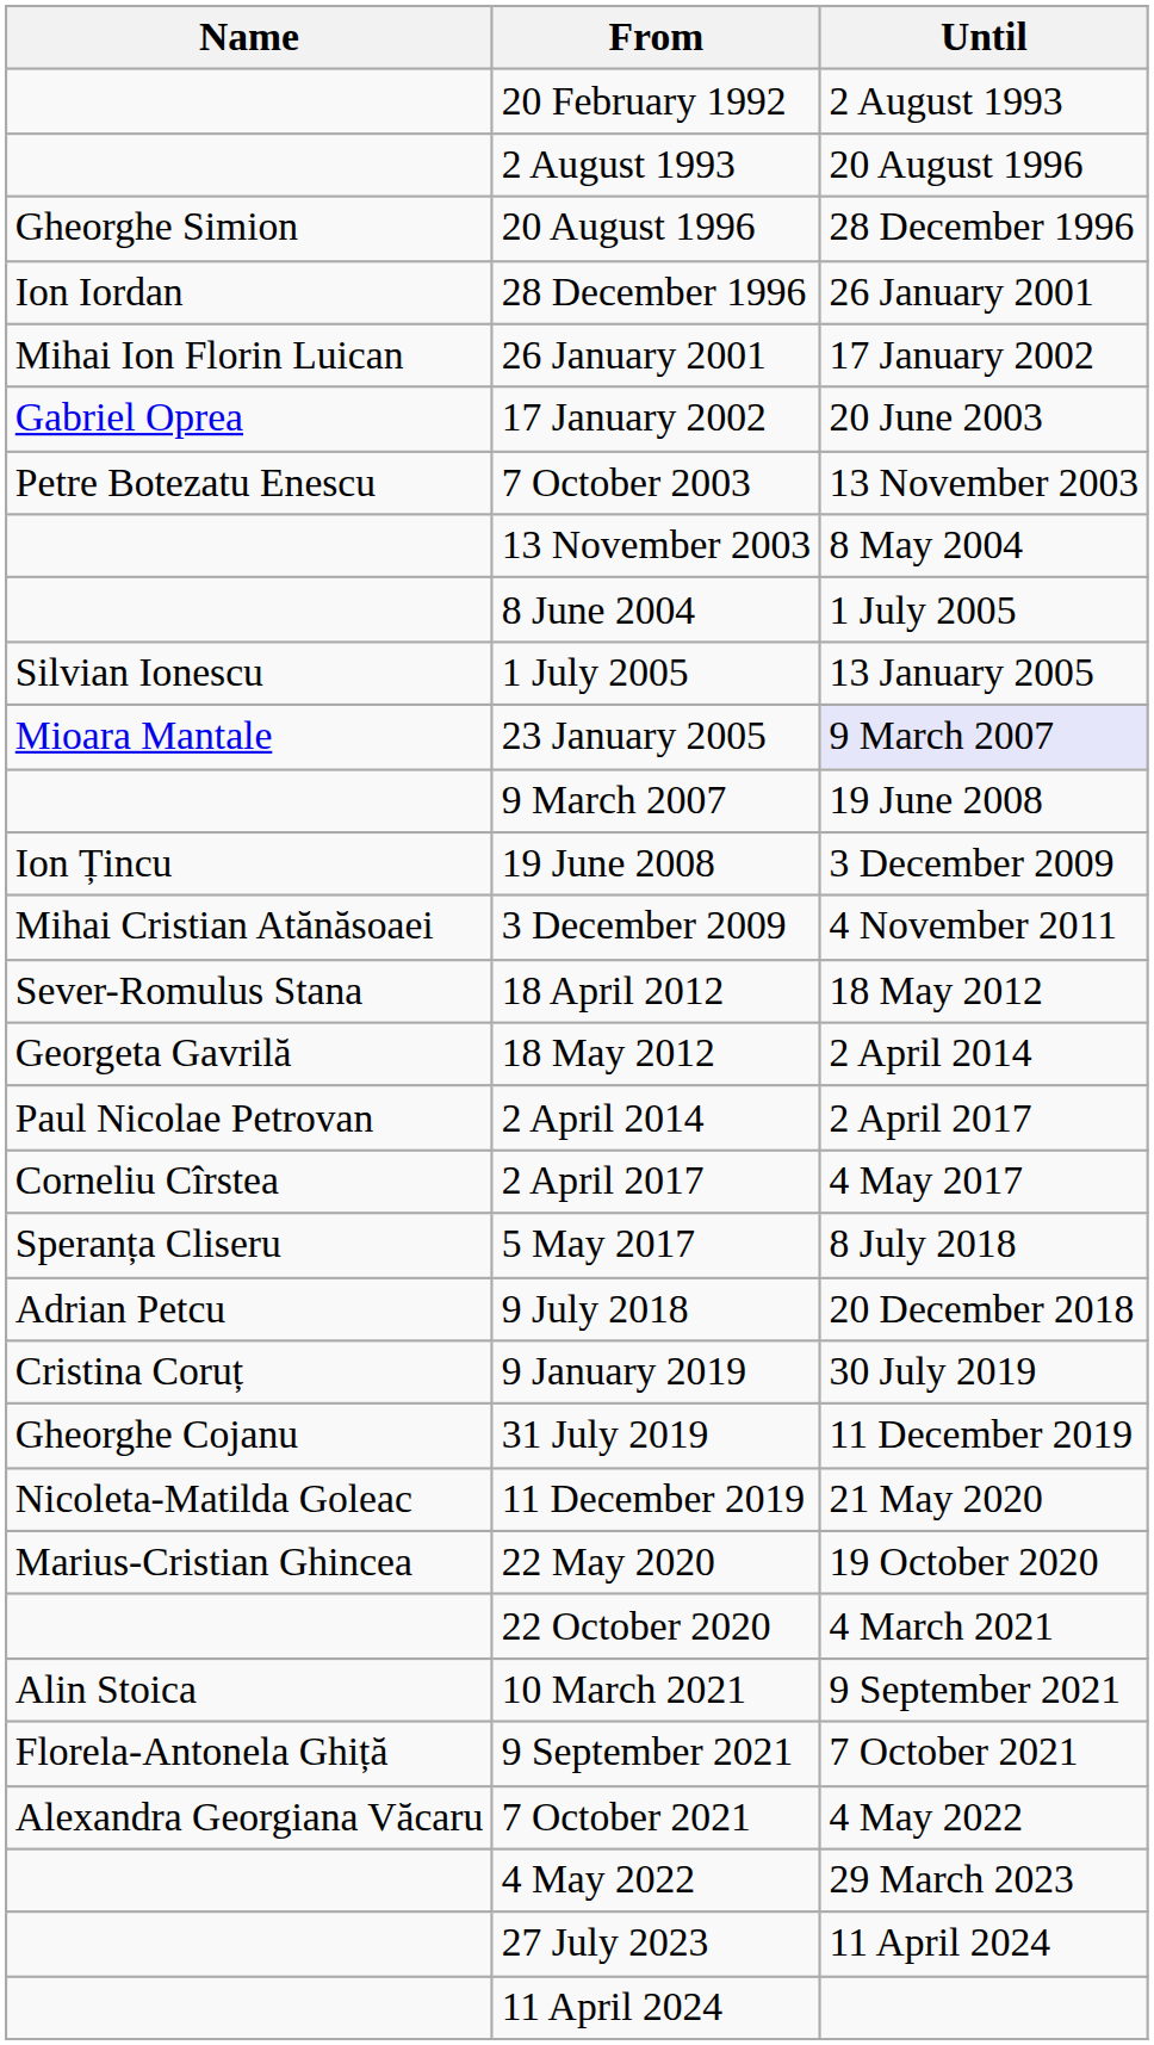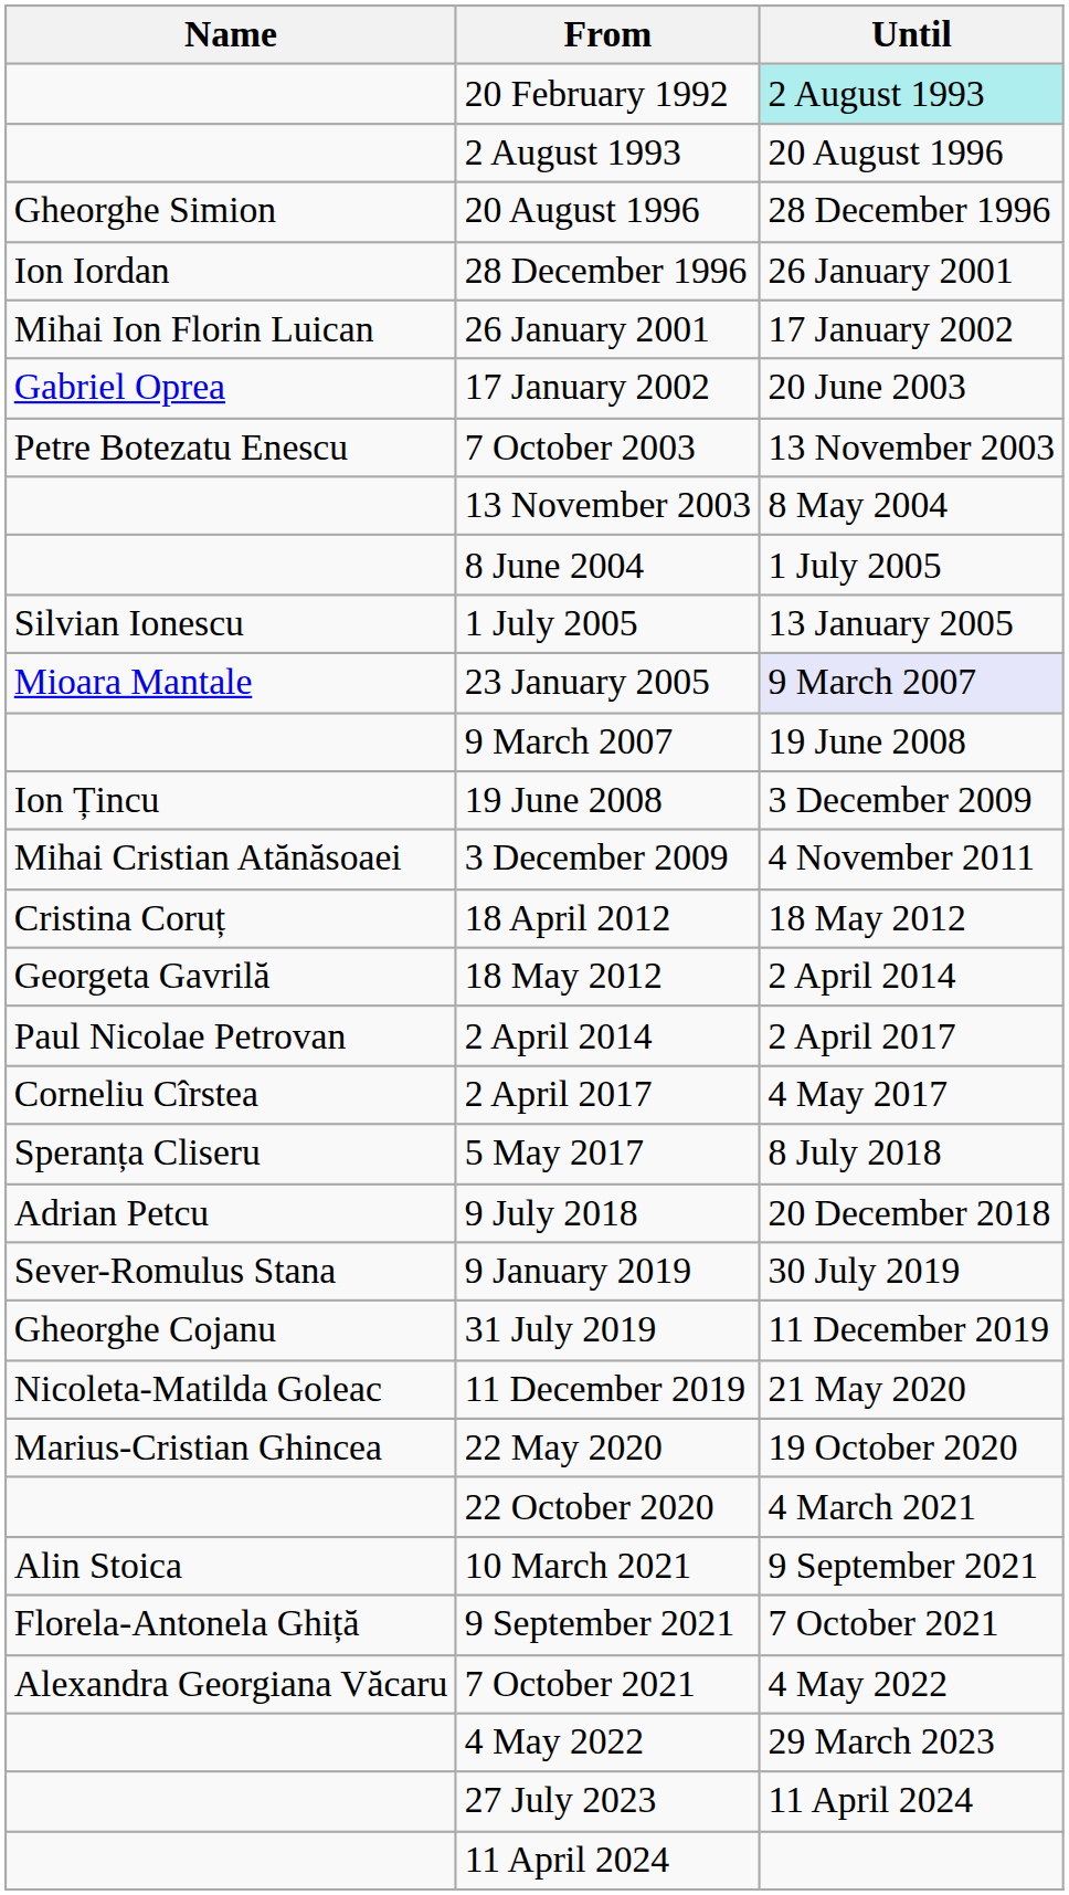20 February 1992 | Until: no background -> paleturquoise background
18 April 2012 | Name: Sever-Romulus Stana -> Cristina Coruț
9 January 2019 | Name: Cristina Coruț -> Sever-Romulus Stana
